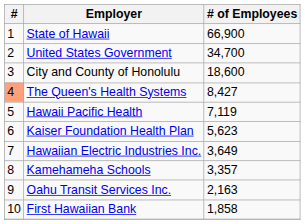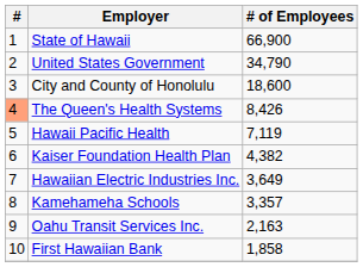United States Government | # of Employees: 34,700 -> 34,790
The Queen's Health Systems | # of Employees: 8,427 -> 8,426
Kaiser Foundation Health Plan | # of Employees: 5,623 -> 4,382
